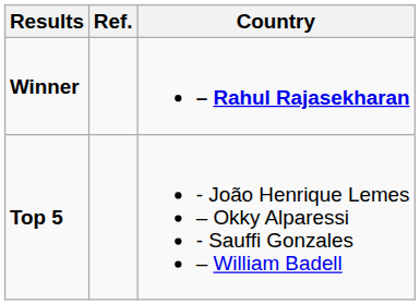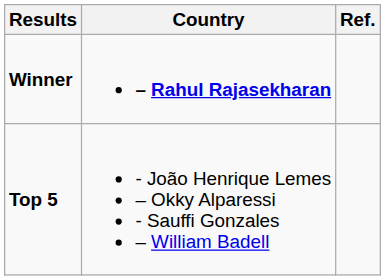columns swapped: Country <-> Ref.
